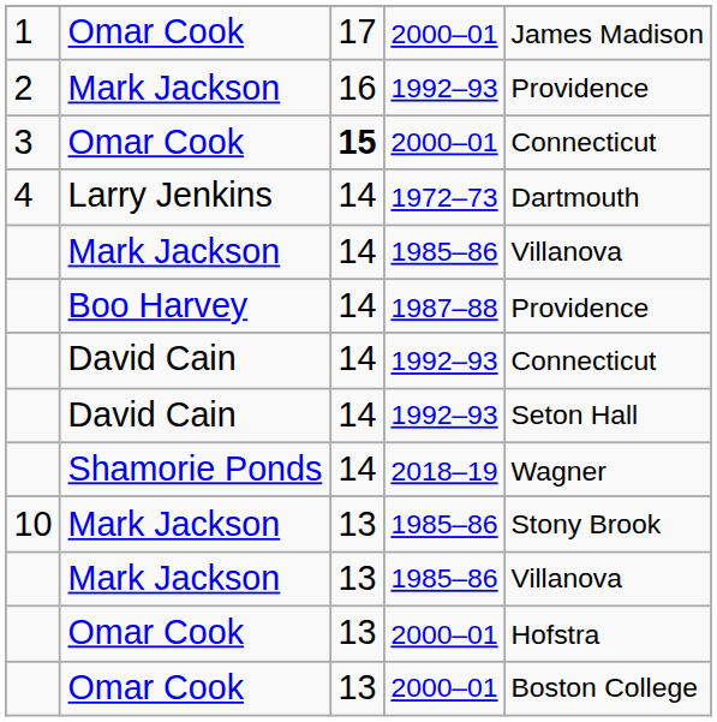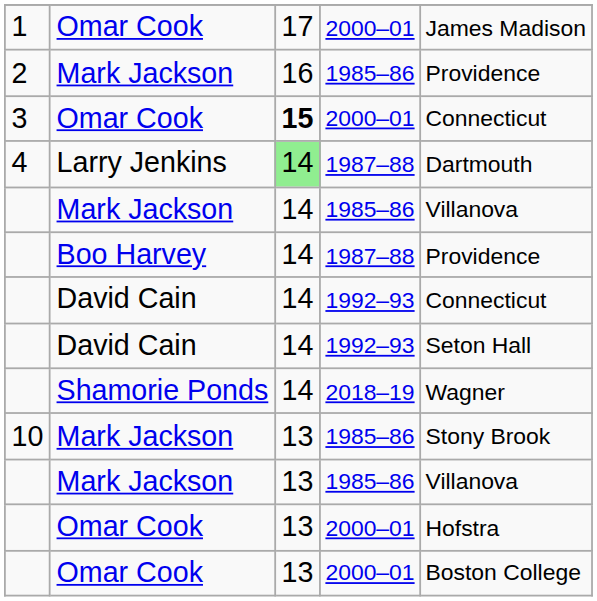2 | column 4: 1992–93 -> 1985–86
4 | column 3: no background -> lightgreen background
4 | column 4: 1972–73 -> 1987–88
